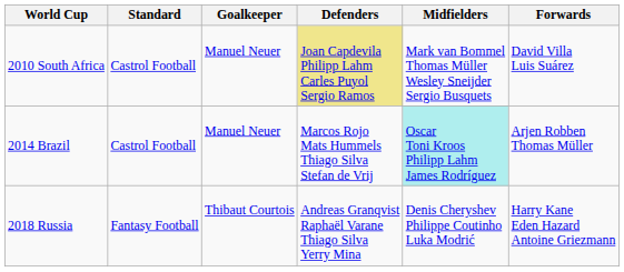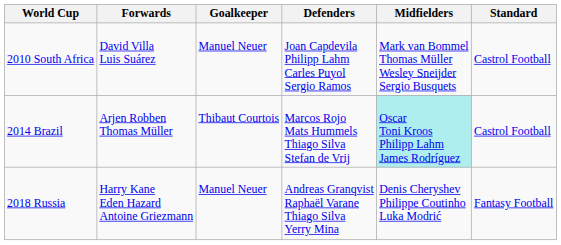columns swapped: Standard <-> Forwards
2010 South Africa | Defenders: khaki background -> no background
2014 Brazil | Goalkeeper: Manuel Neuer -> Thibaut Courtois
2018 Russia | Goalkeeper: Thibaut Courtois -> Manuel Neuer
